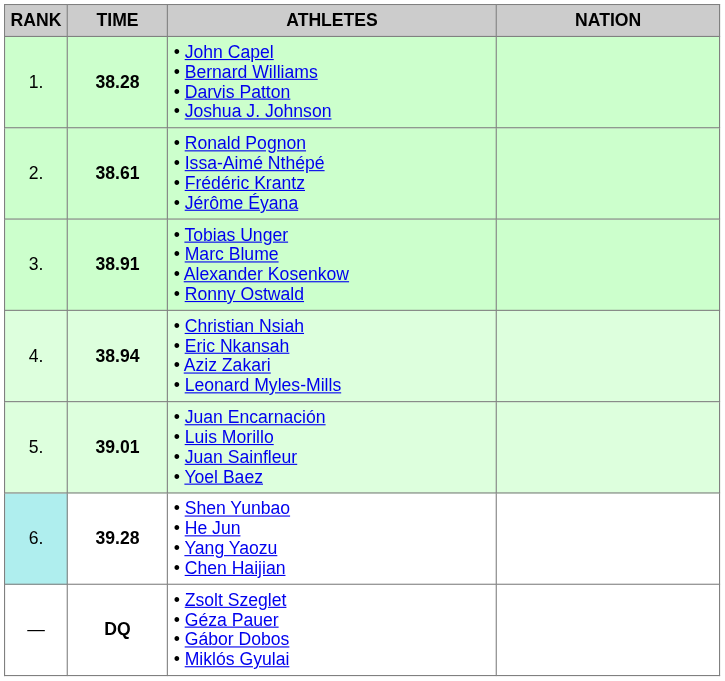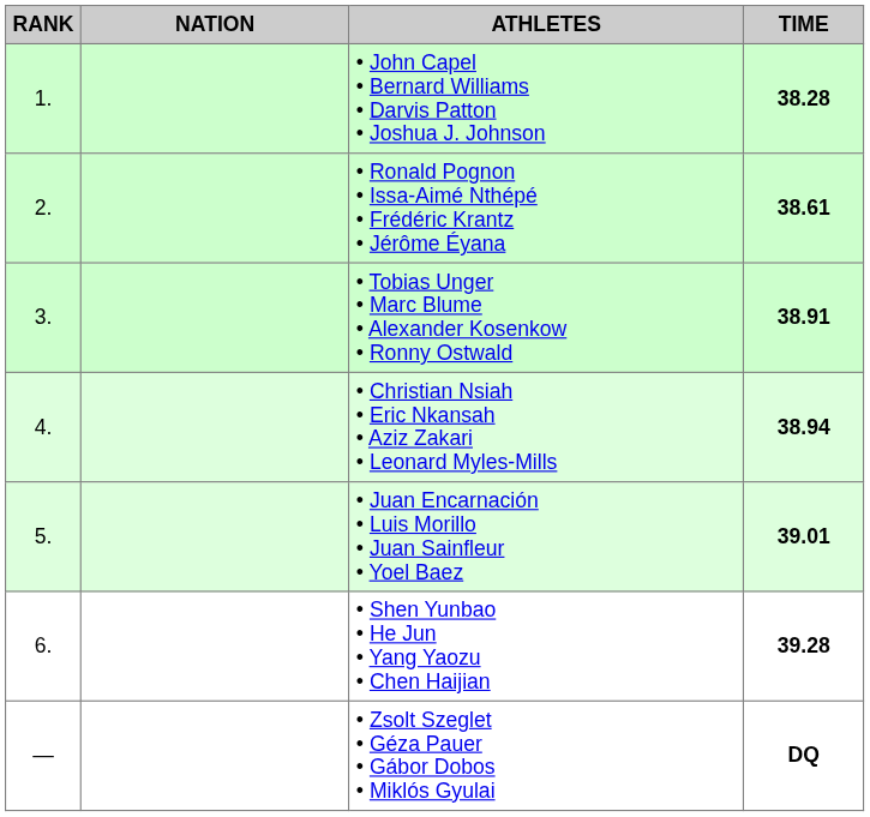columns swapped: NATION <-> TIME
• Shen Yunbao • He Jun • Yang Yaozu • Chen Haijian | RANK: paleturquoise background -> no background
